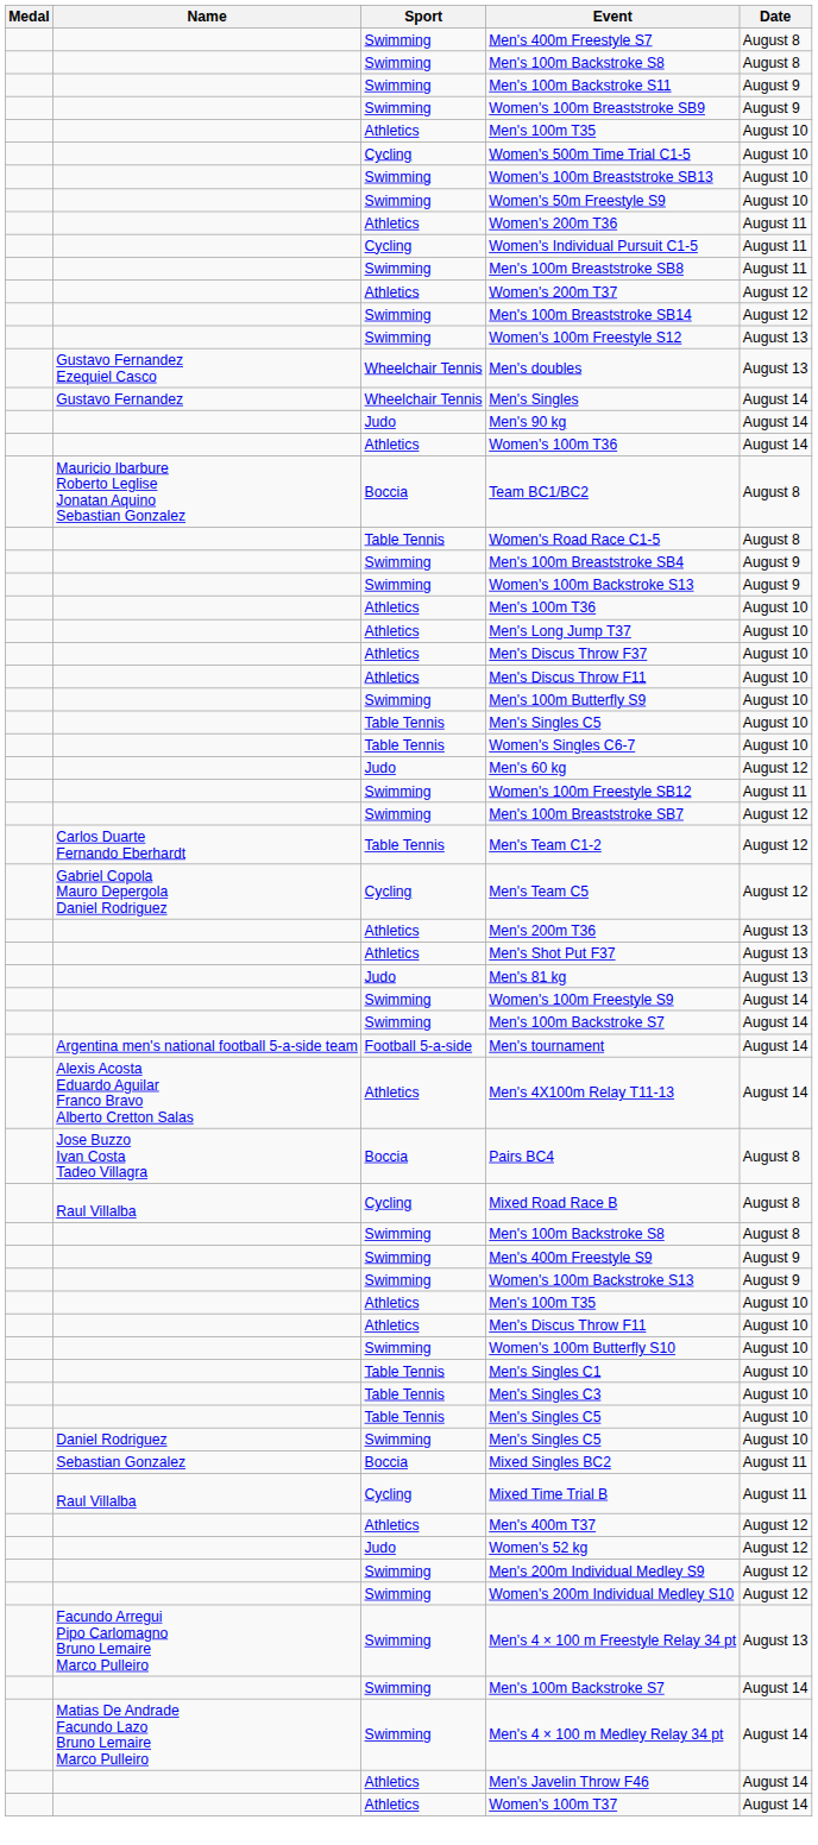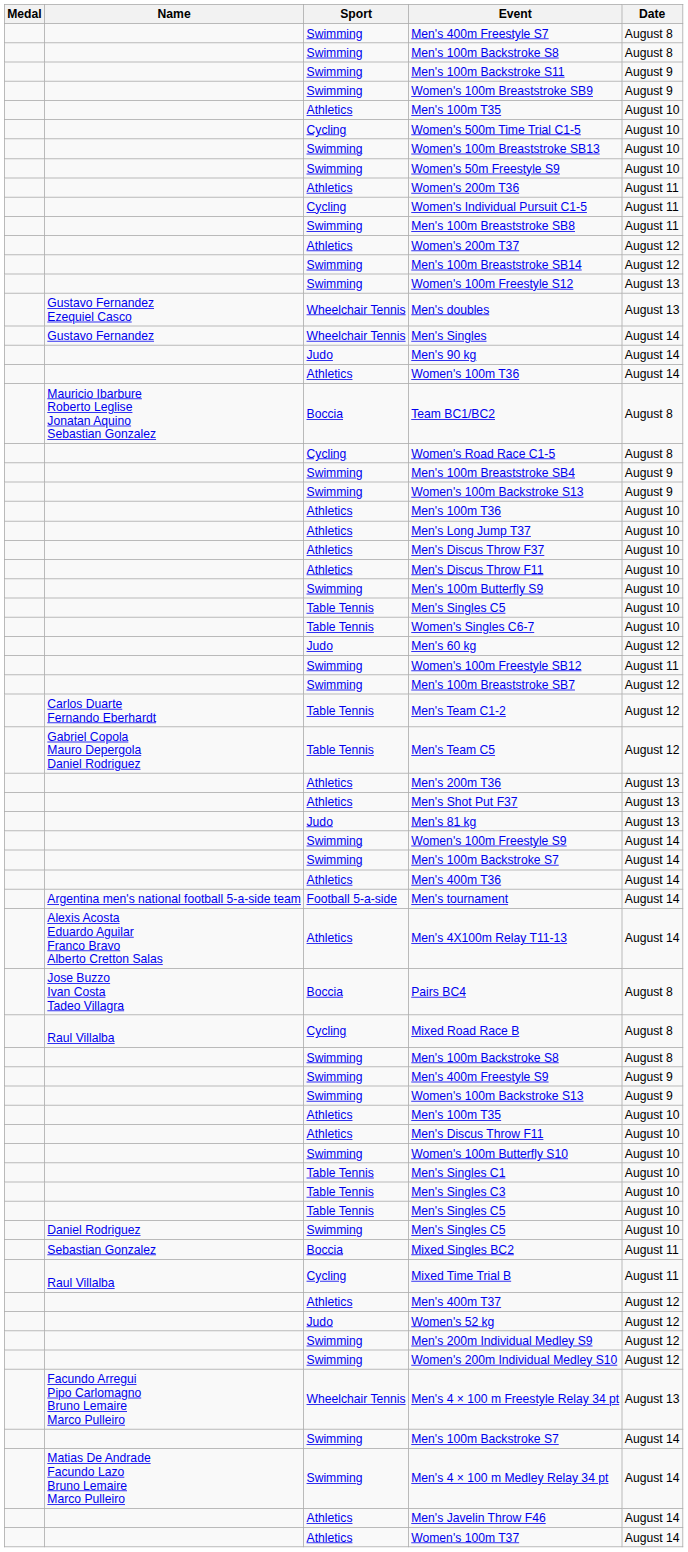Women's Road Race C1-5 | Sport: Table Tennis -> Cycling
Men's Team C5 | Sport: Cycling -> Table Tennis
+ row: Athletics | Men's 400m T36 | August 14
Men's 4 × 100 m Freestyle Relay 34 pt | Sport: Swimming -> Wheelchair Tennis
